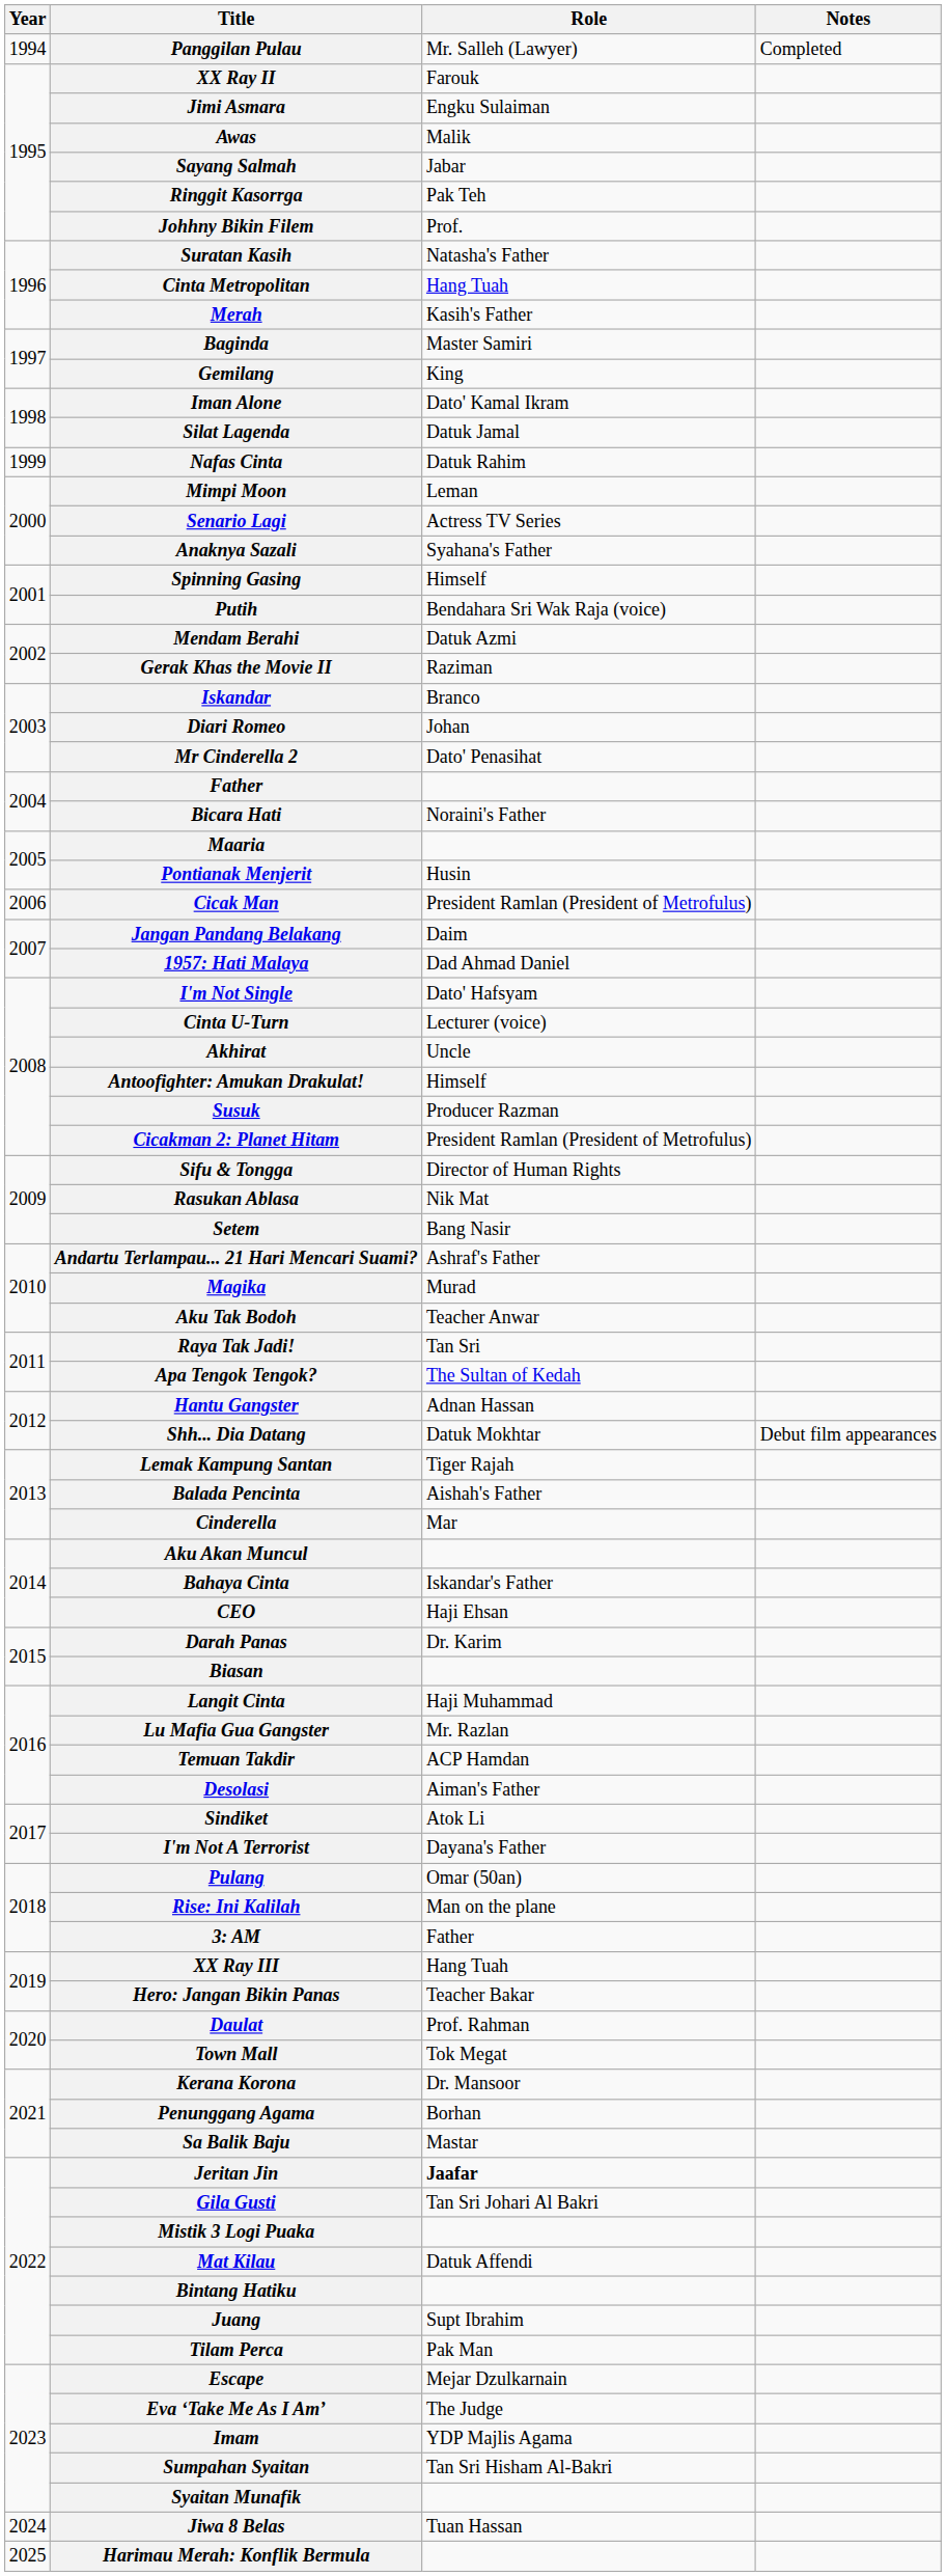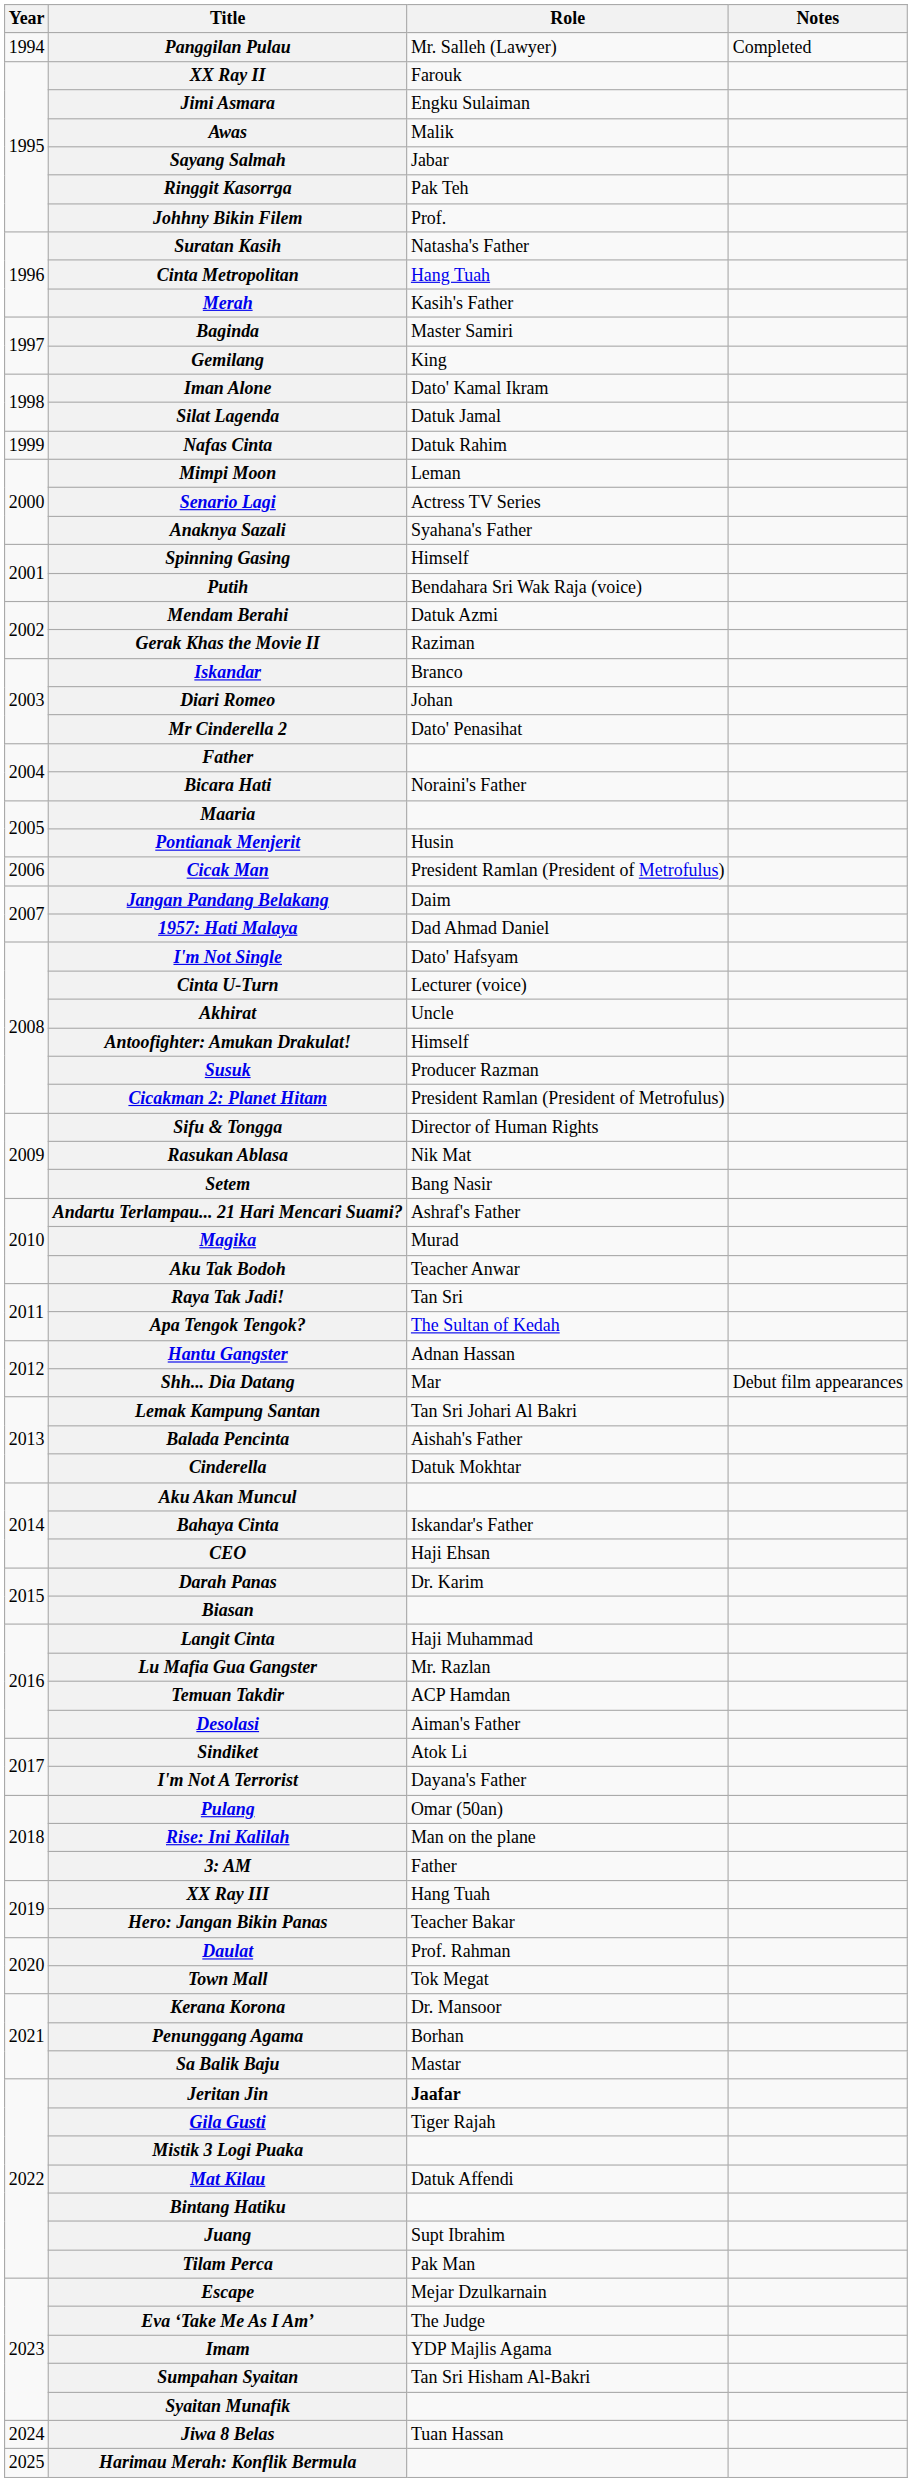Shh... Dia Datang | Role: Datuk Mokhtar -> Mar
Lemak Kampung Santan | Role: Tiger Rajah -> Tan Sri Johari Al Bakri
Cinderella | Role: Mar -> Datuk Mokhtar
Gila Gusti | Role: Tan Sri Johari Al Bakri -> Tiger Rajah
